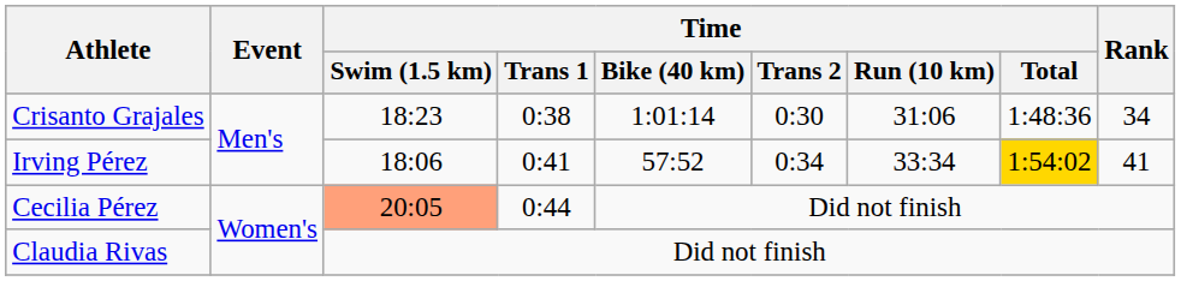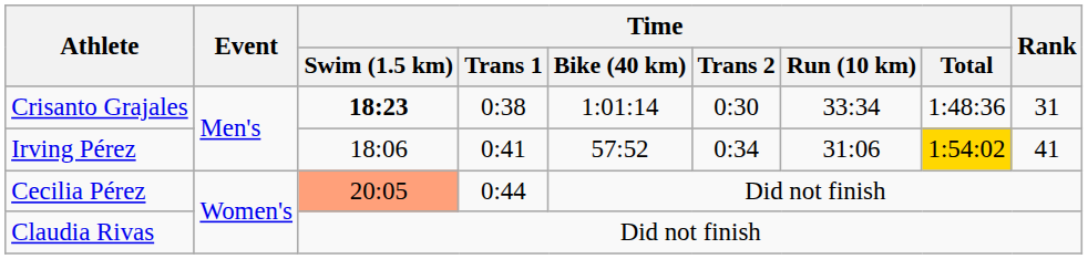Crisanto Grajales | Time / Swim (1.5 km): normal -> bold
Crisanto Grajales | Time / Run (10 km): 31:06 -> 33:34
Crisanto Grajales | Rank: 34 -> 31
Irving Pérez | Time / Run (10 km): 33:34 -> 31:06
